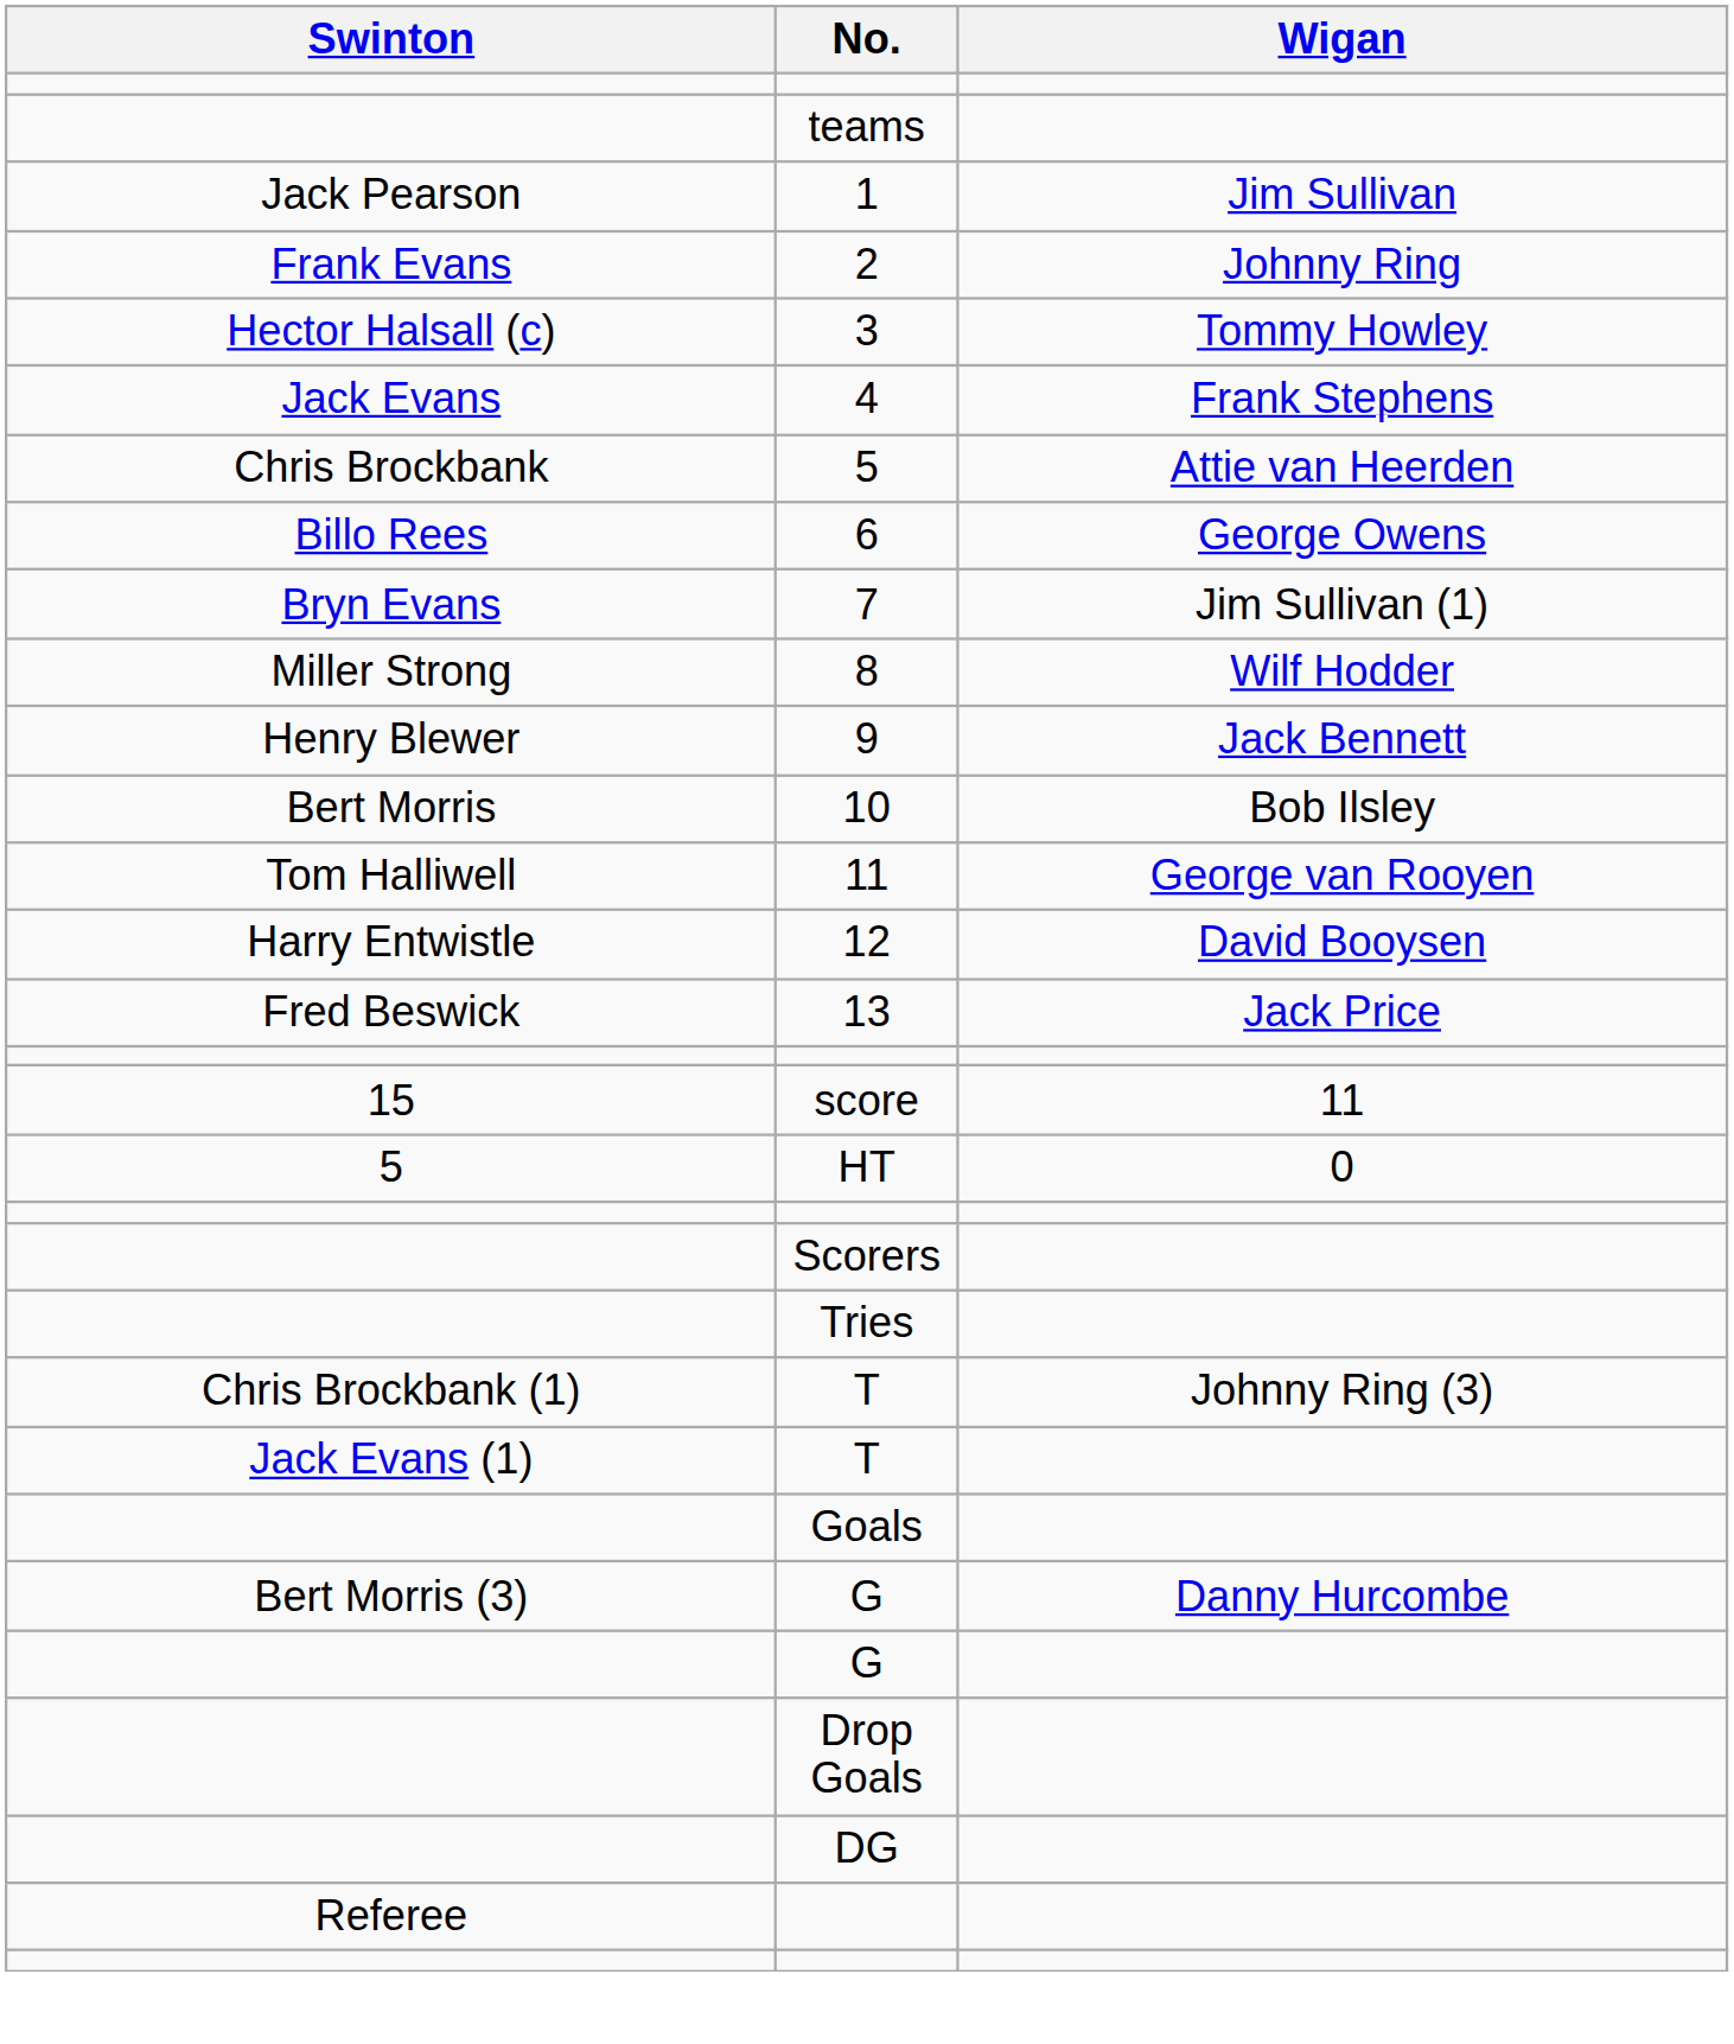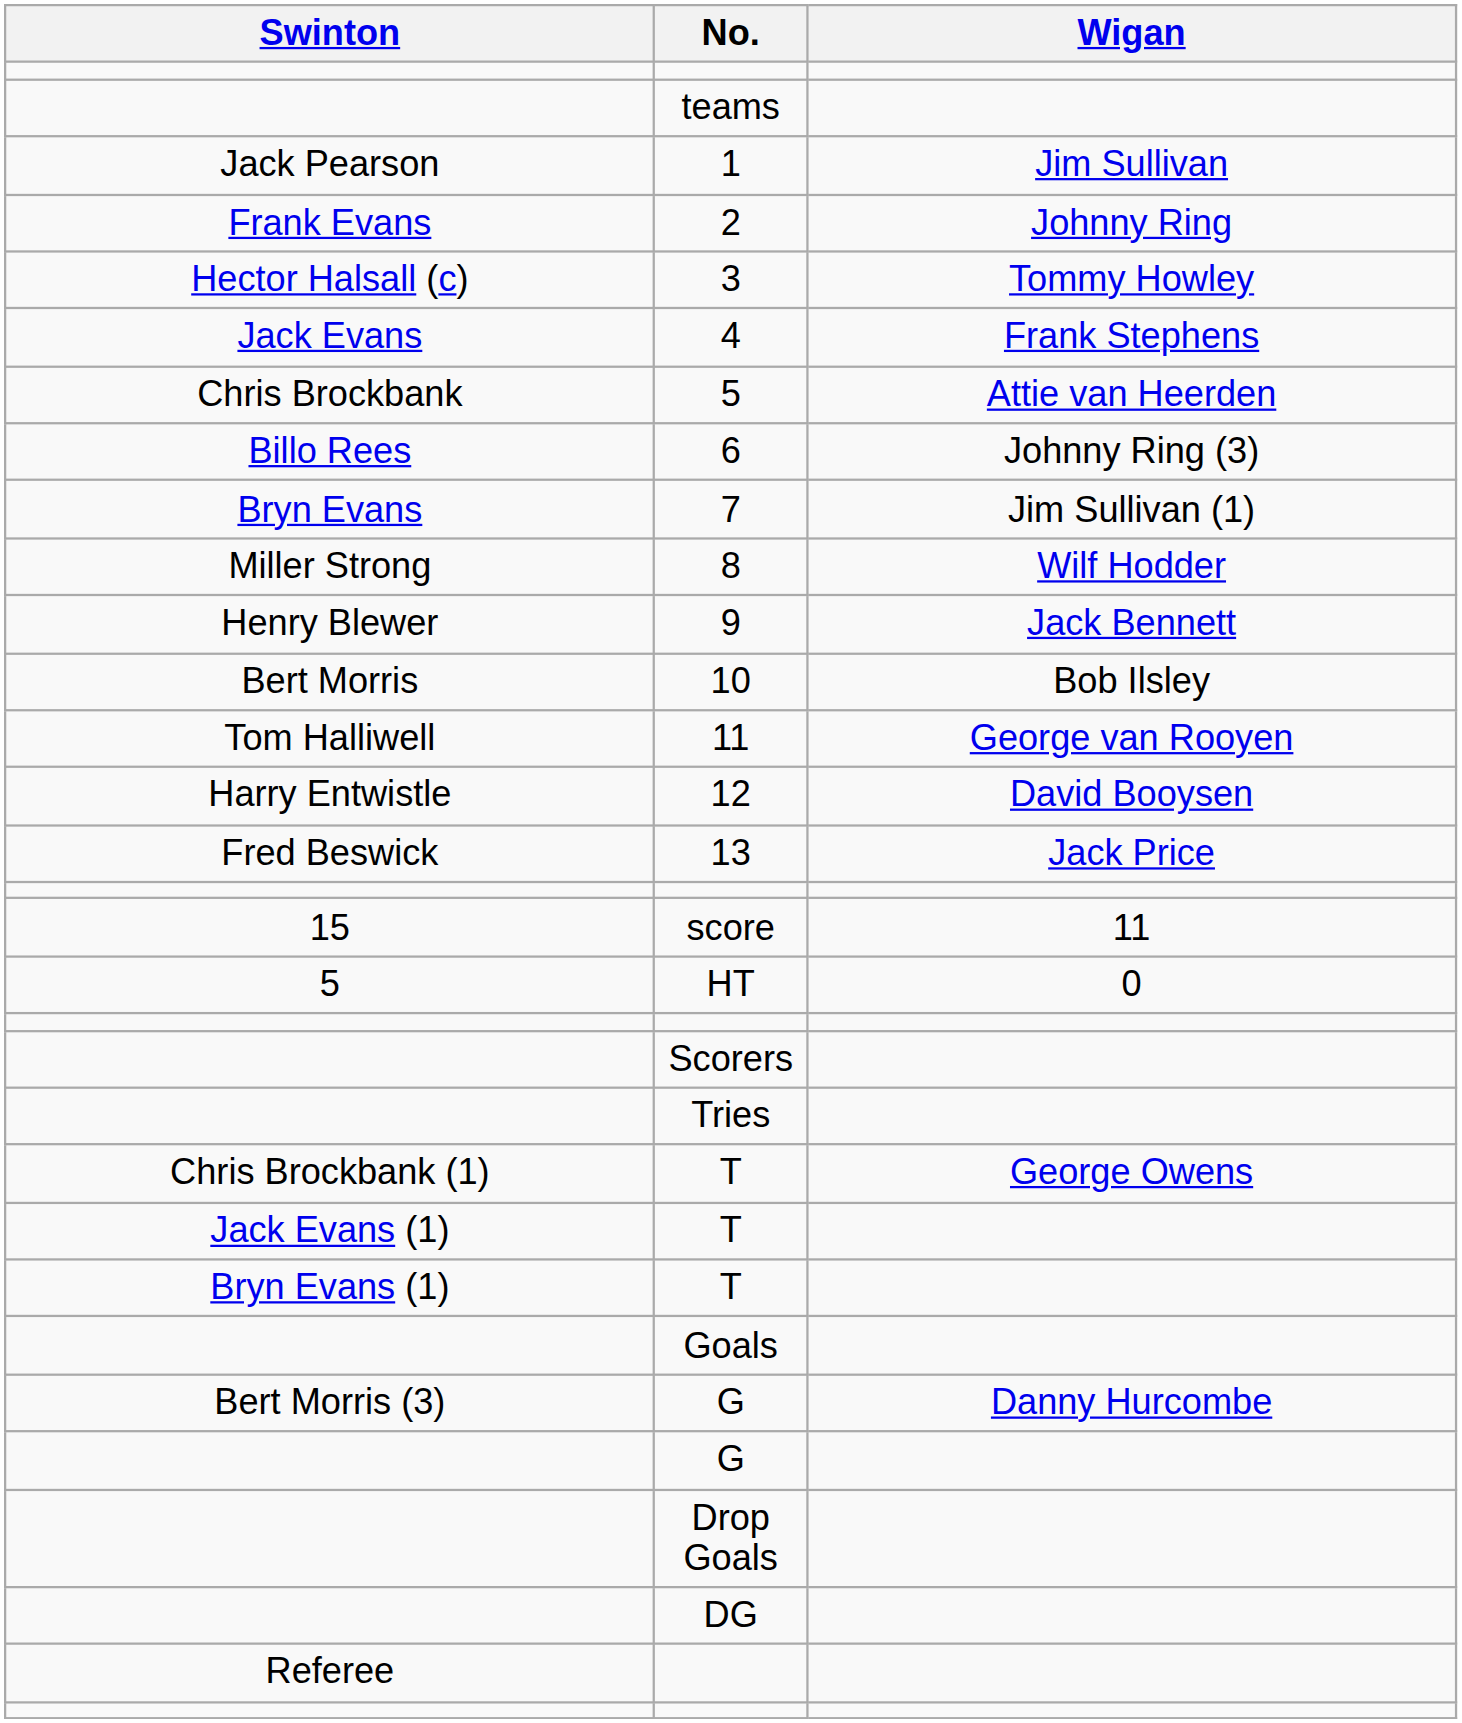6 | Wigan: George Owens -> Johnny Ring (3)
Chris Brockbank (1) / T | Wigan: Johnny Ring (3) -> George Owens
+ row: Bryn Evans (1) | T
